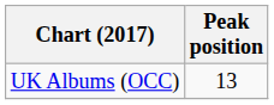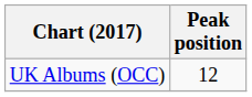UK Albums (OCC) | Peak position: 13 -> 12
